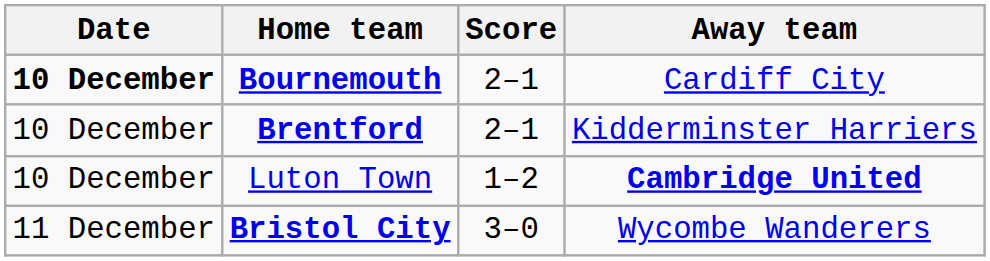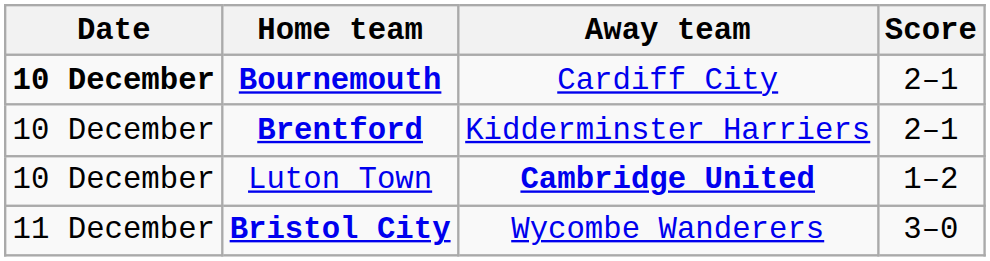columns swapped: Score <-> Away team
